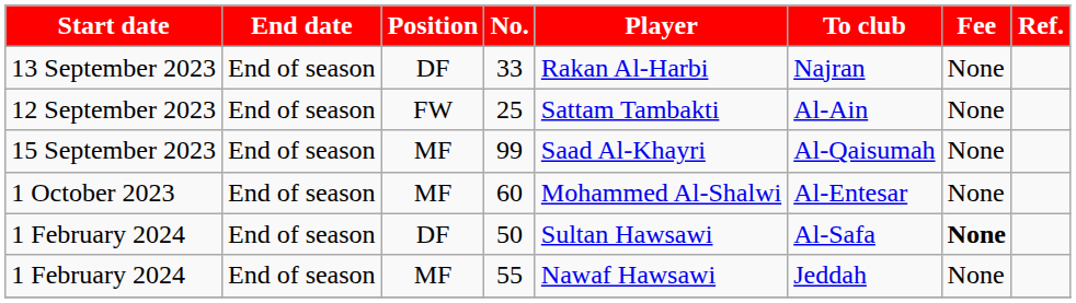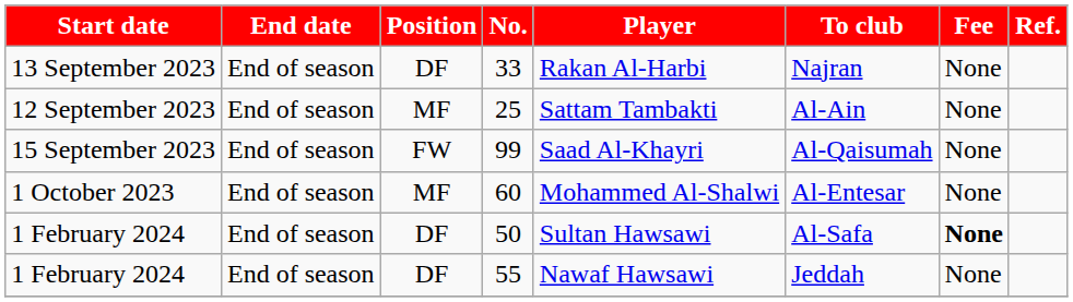25 | Position: FW -> MF
99 | Position: MF -> FW
55 | Position: MF -> DF
